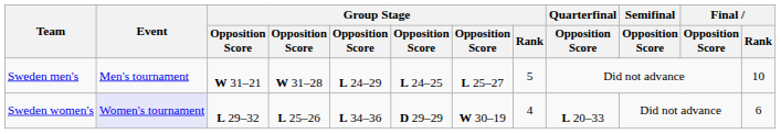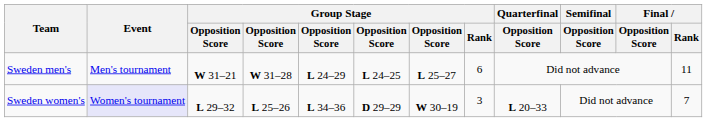Sweden men's | Group Stage / Rank: 5 -> 6
Sweden men's | Final / Rank: 10 -> 11
Sweden women's | Group Stage / Rank: 4 -> 3
Sweden women's | Final / Rank: 6 -> 7
